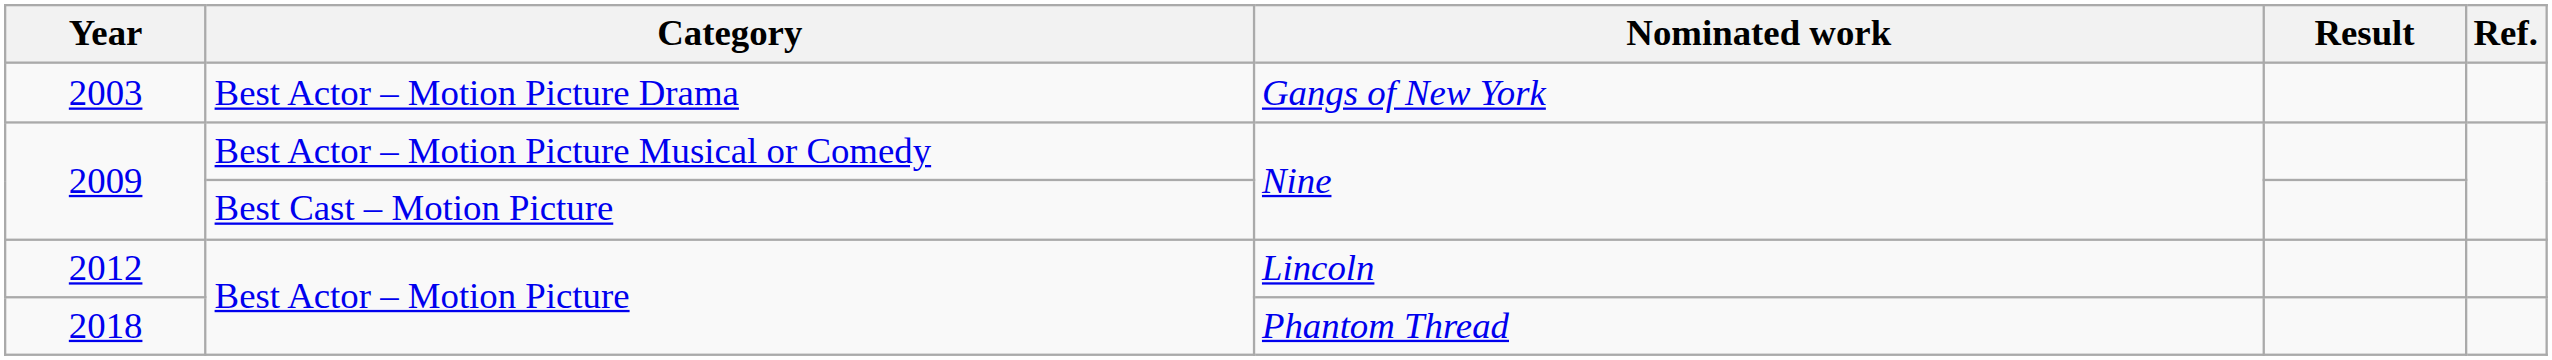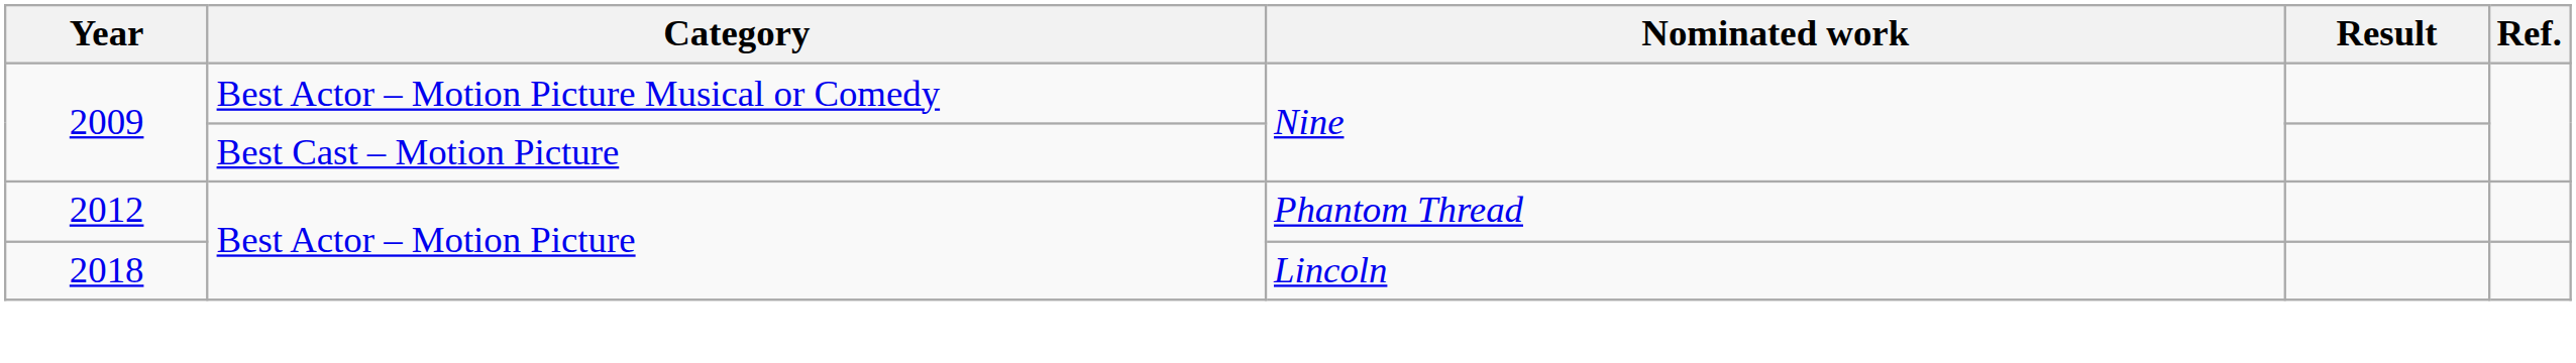- row: 2003 | Best Actor – Motion Picture Drama | Gangs of New York
2012 | Nominated work: Lincoln -> Phantom Thread
2018 | Nominated work: Phantom Thread -> Lincoln
